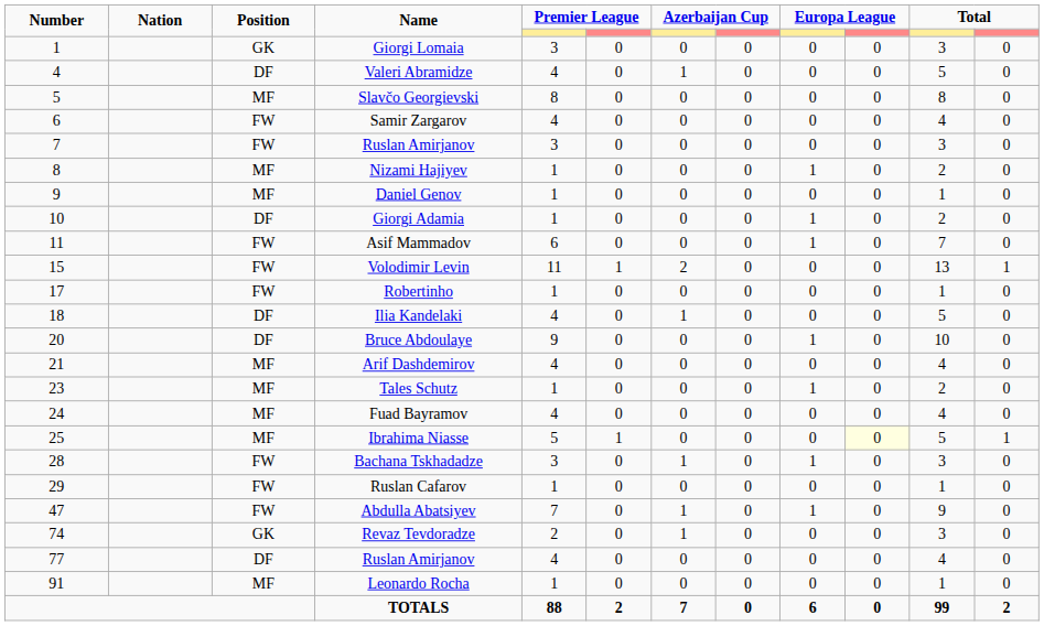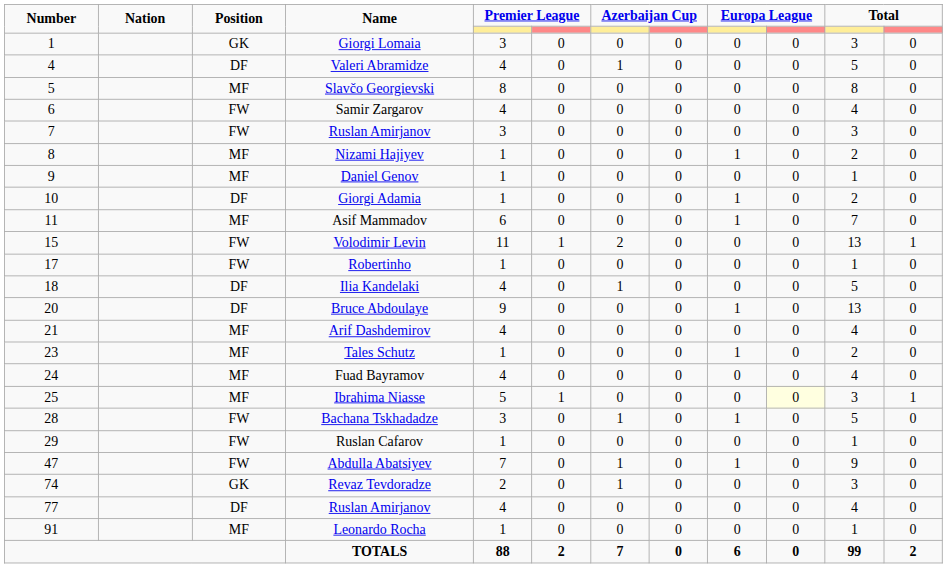Asif Mammadov | Position: FW -> MF
Bruce Abdoulaye | column 11: 10 -> 13
Ibrahima Niasse | column 11: 5 -> 3
Bachana Tskhadadze | column 11: 3 -> 5
